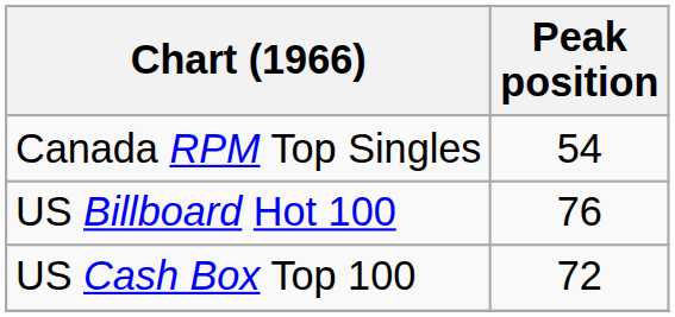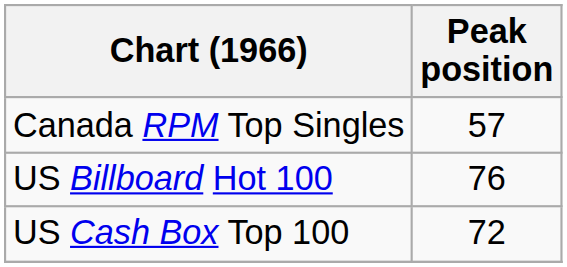Canada RPM Top Singles | Peak position: 54 -> 57
